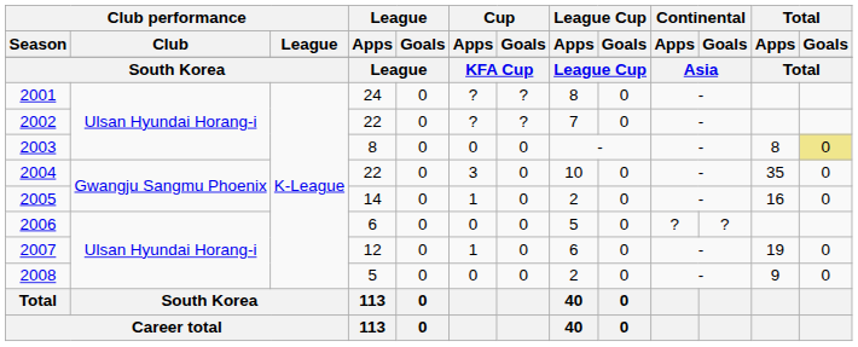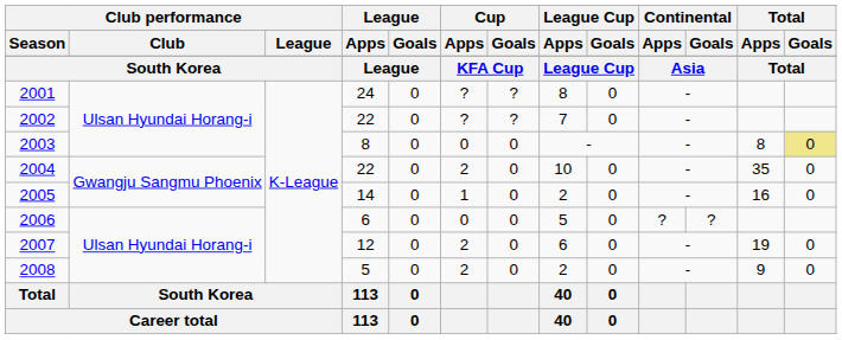2004 | Cup / Apps: 3 -> 2
2007 | Cup / Apps: 1 -> 2
2008 | Cup / Apps: 0 -> 2
